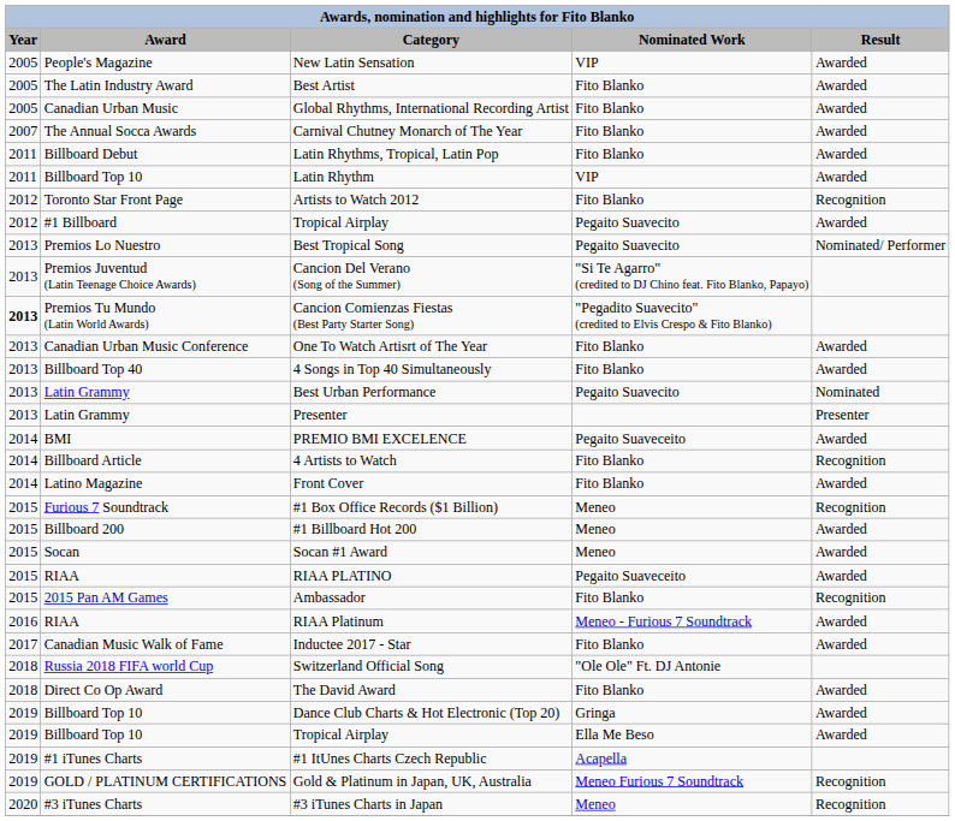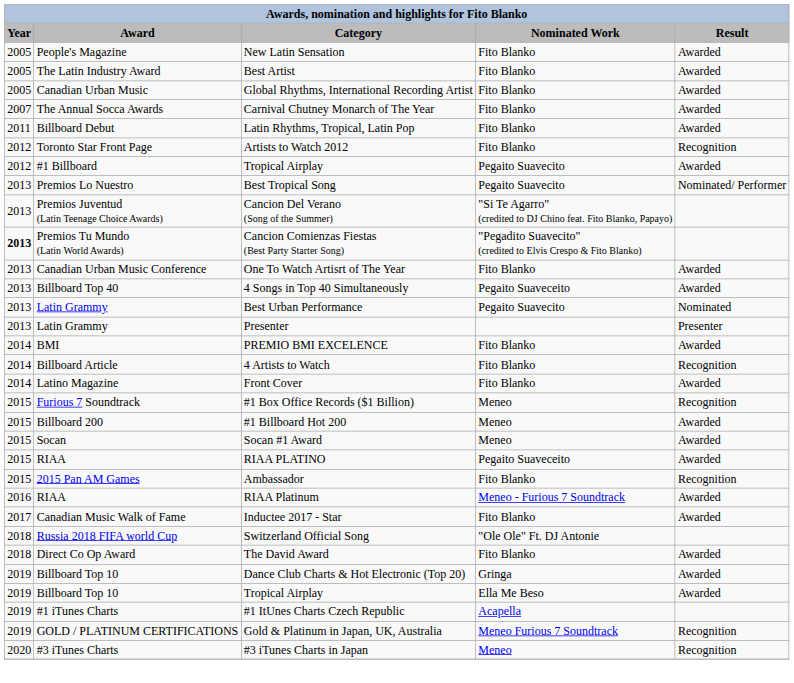New Latin Sensation | Nominated Work: VIP -> Fito Blanko
- row: 2011 | Billboard Top 10 | Latin Rhythm | VIP | Awarded
4 Songs in Top 40 Simultaneously | Nominated Work: Fito Blanko -> Pegaito Suaveceito
PREMIO BMI EXCELENCE | Nominated Work: Pegaito Suaveceito -> Fito Blanko
